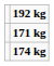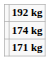rows swapped: 174 kg <-> 171 kg
